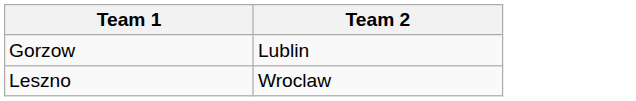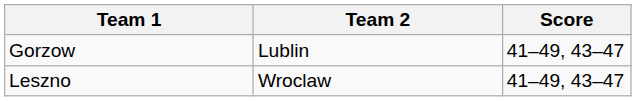+ column: Score | 41–49, 43–47 | 41–49, 43–47
